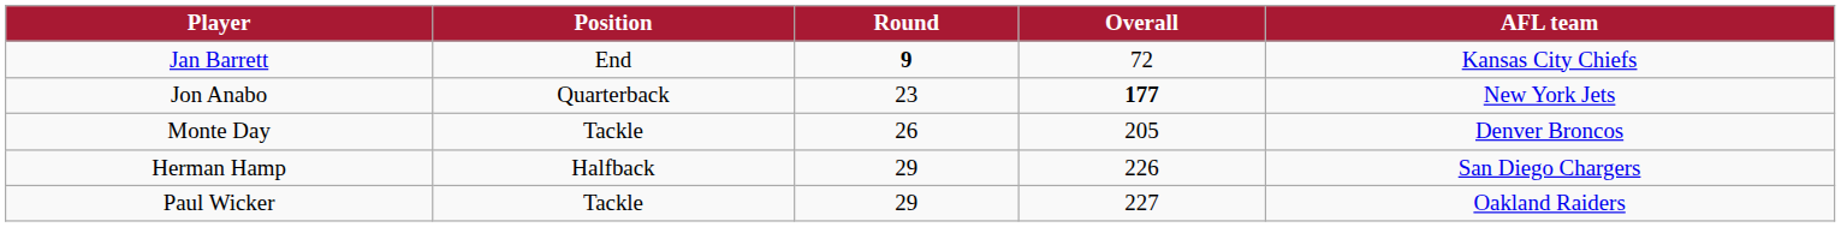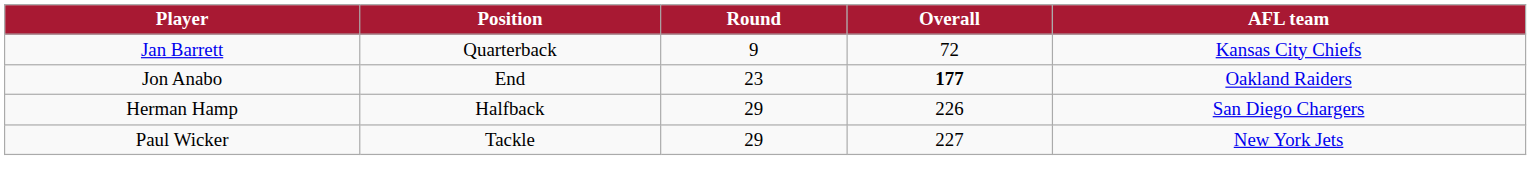Jan Barrett | Position: End -> Quarterback
Jan Barrett | Round: bold -> normal
Jon Anabo | Position: Quarterback -> End
Jon Anabo | AFL team: New York Jets -> Oakland Raiders
- row: Monte Day | Tackle | 26 | 205 | Denver Broncos
Paul Wicker | AFL team: Oakland Raiders -> New York Jets
